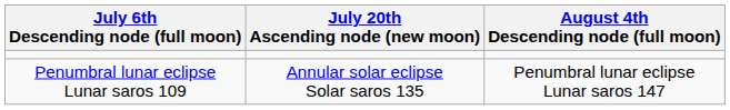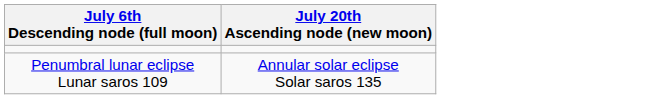- column: August 4th Descending node (full moon) | Penumbral lunar eclipse Lunar saros 147
